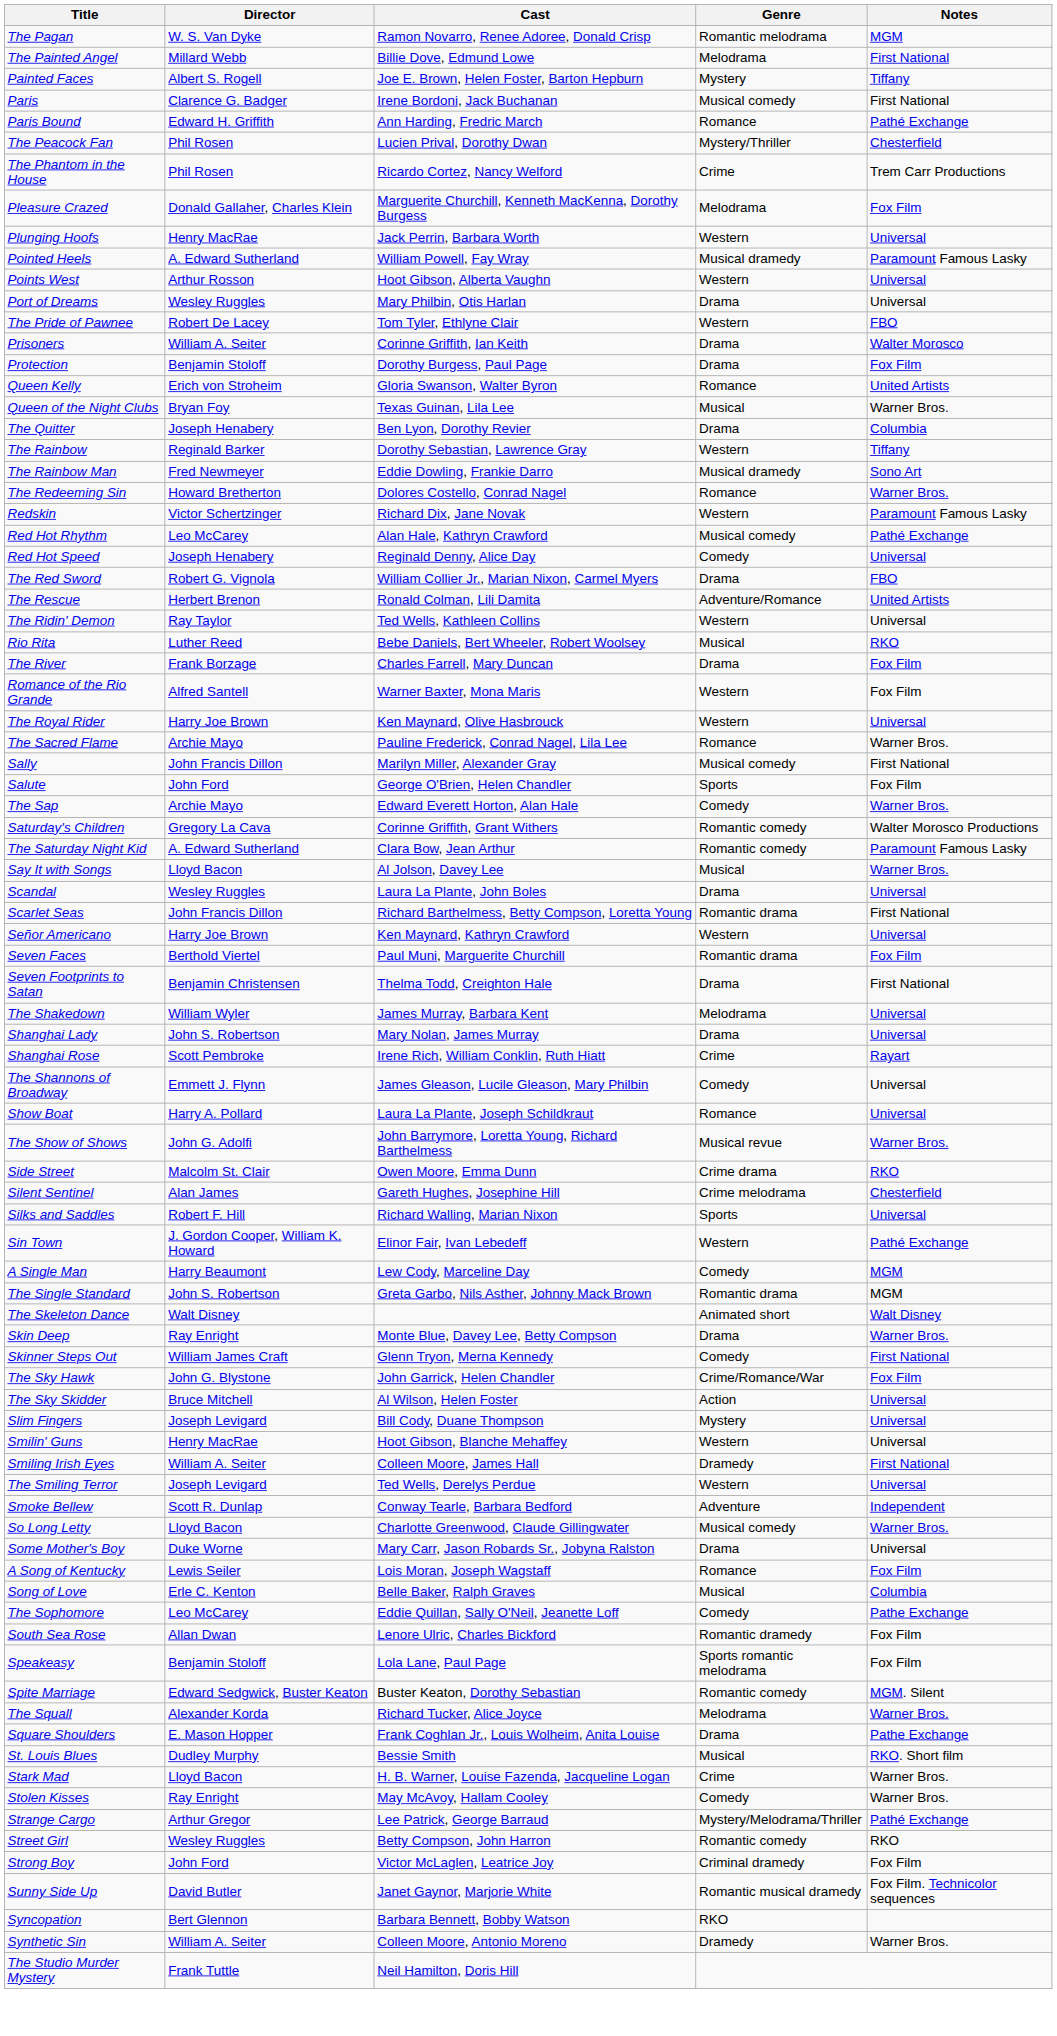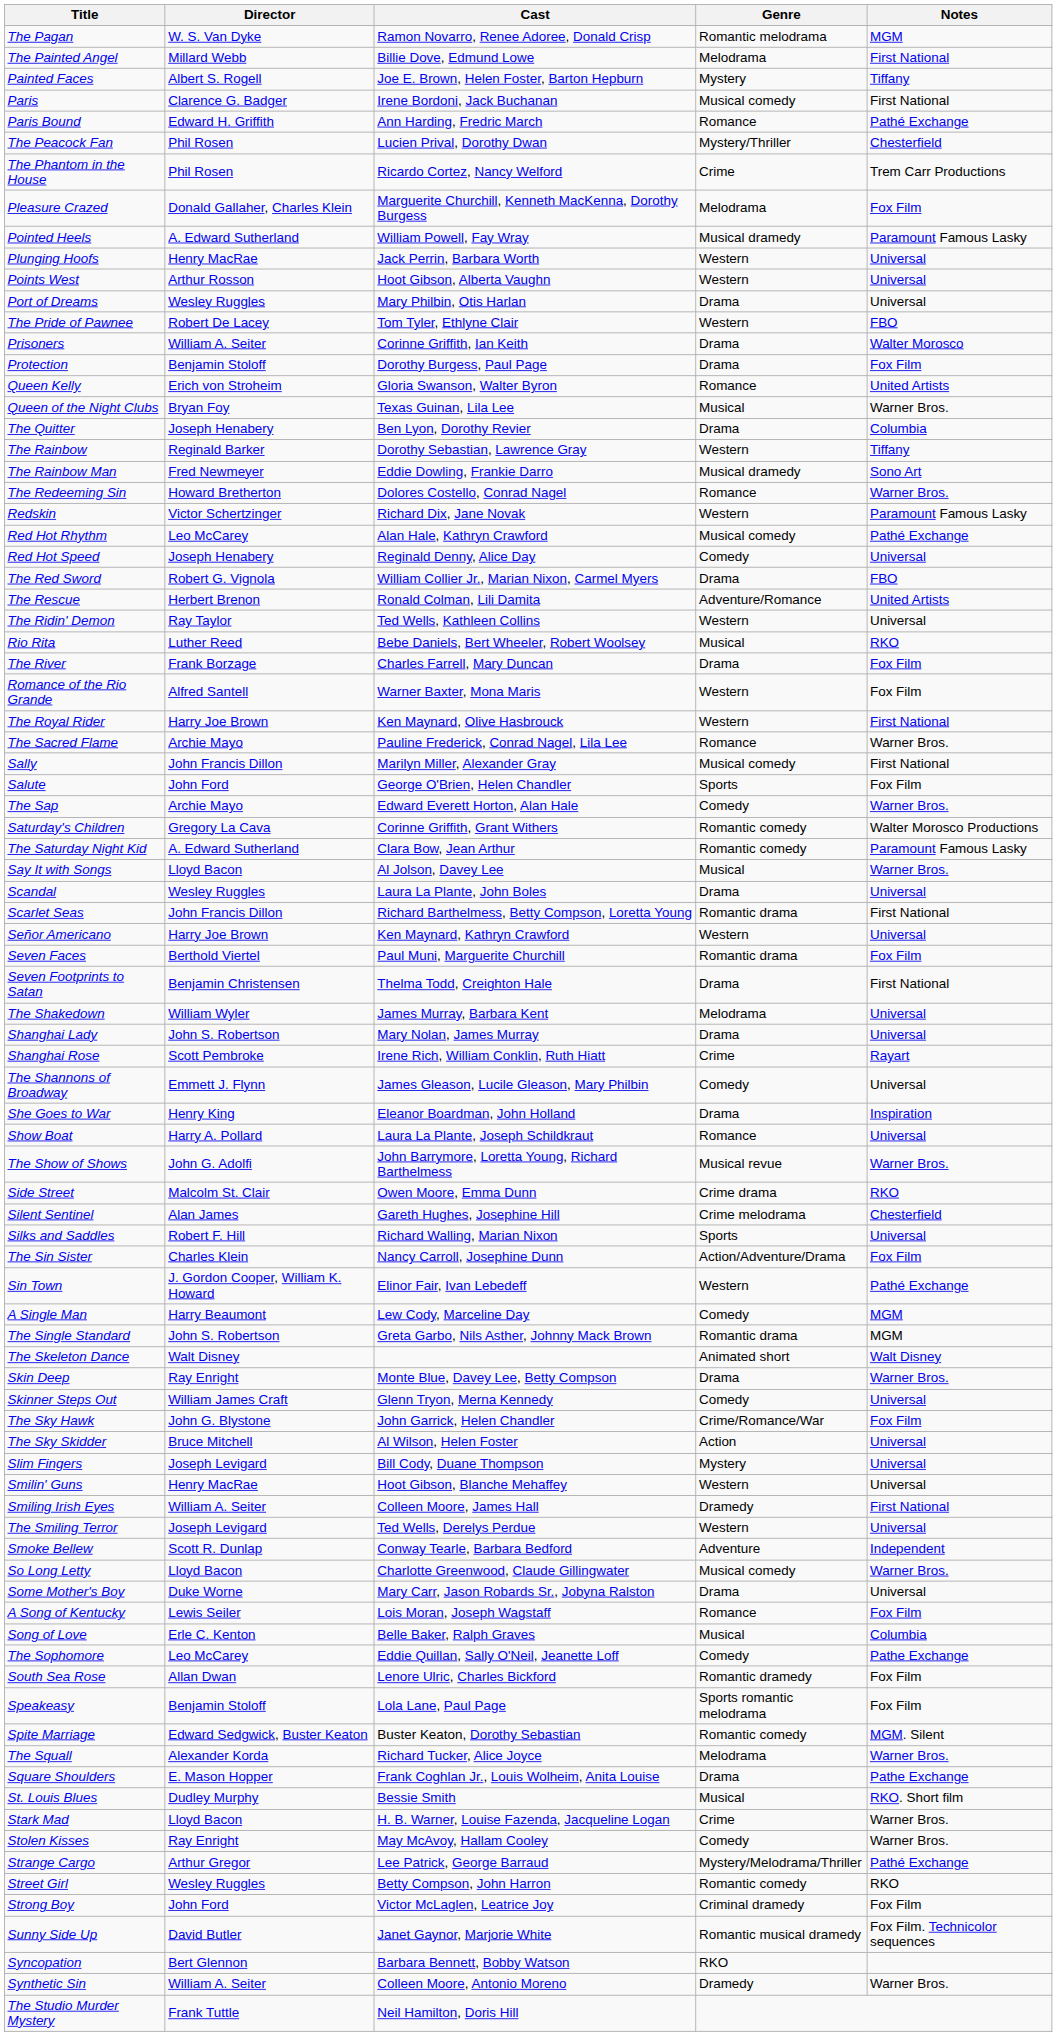rows swapped: Plunging Hoofs <-> Pointed Heels
The Royal Rider | Notes: Universal -> First National
+ row: She Goes to War | Henry King | Eleanor Boardman, John Holland | Drama | Inspiration
+ row: The Sin Sister | Charles Klein | Nancy Carroll, Josephine Dunn | Action/Adventure/Drama | Fox Film
Skinner Steps Out | Notes: First National -> Universal
